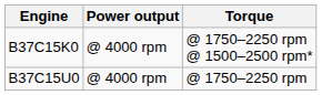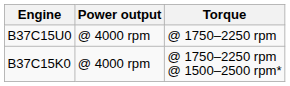rows swapped: B37C15K0 <-> B37C15U0
